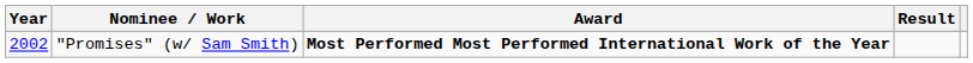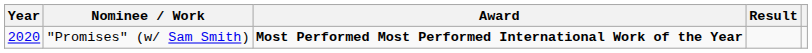"Promises" (w/ Sam Smith) | Year: 2002 -> 2020
